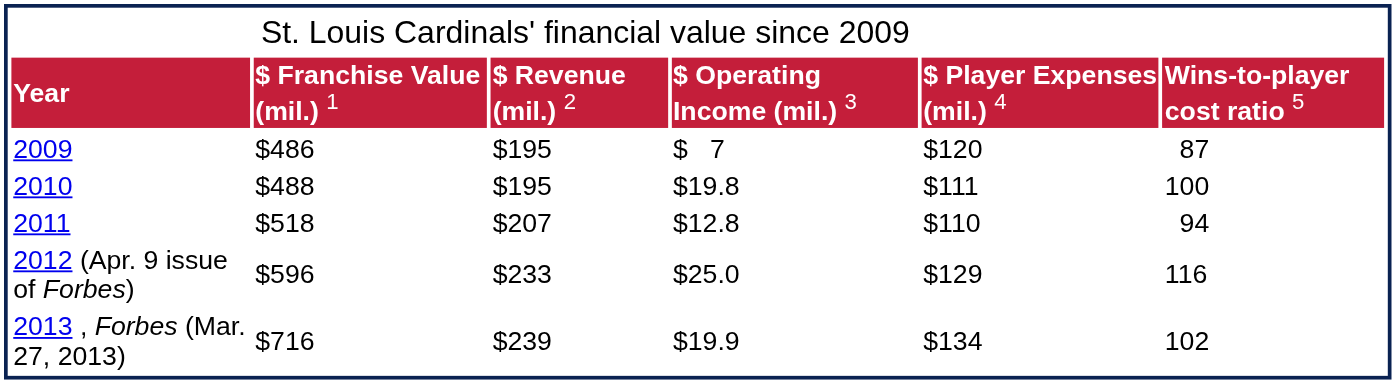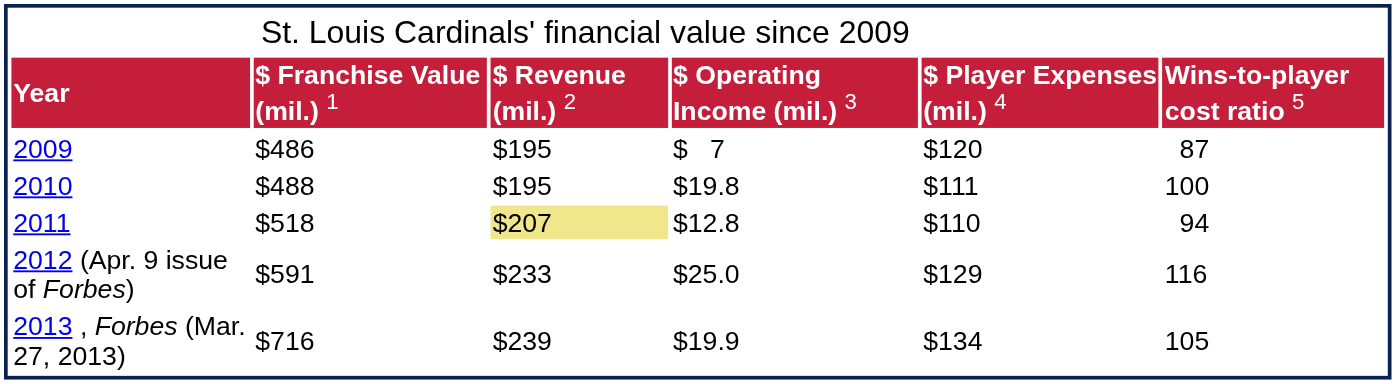2011 | column 3: no background -> khaki background
2012 (Apr. 9 issue of Forbes) | column 2: $596 -> $591
2013 , Forbes (Mar. 27, 2013) | column 6: 102 -> 105
